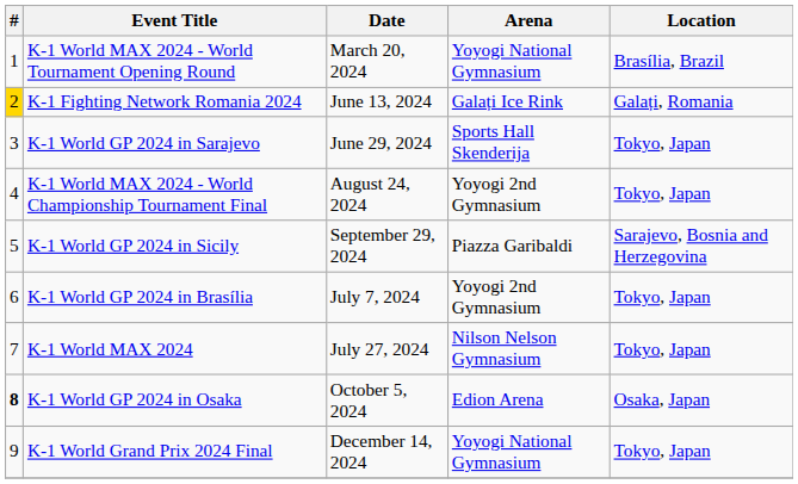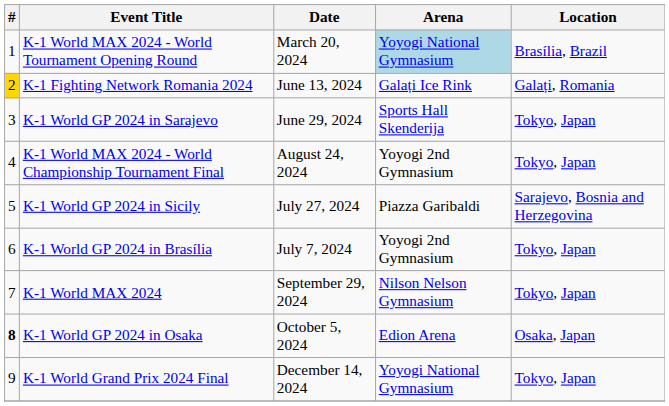K-1 World MAX 2024 - World Tournament Opening Round | Arena: no background -> lightblue background
K-1 World GP 2024 in Sicily | Date: September 29, 2024 -> July 27, 2024
K-1 World MAX 2024 | Date: July 27, 2024 -> September 29, 2024
